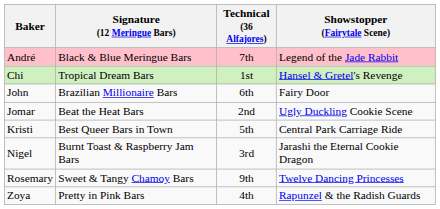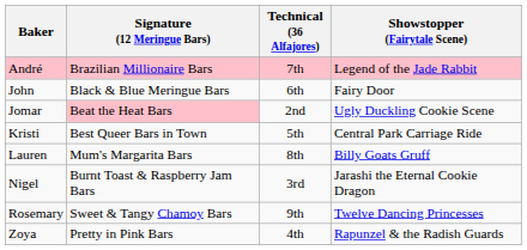André | Signature (12 Meringue Bars): Black & Blue Meringue Bars -> Brazilian Millionaire Bars
- row: Chi | Tropical Dream Bars | 1st | Hansel & Gretel's Revenge
John | Signature (12 Meringue Bars): Brazilian Millionaire Bars -> Black & Blue Meringue Bars
Jomar | Signature (12 Meringue Bars): no background -> pink background
+ row: Lauren | Mum's Margarita Bars | 8th | Billy Goats Gruff
